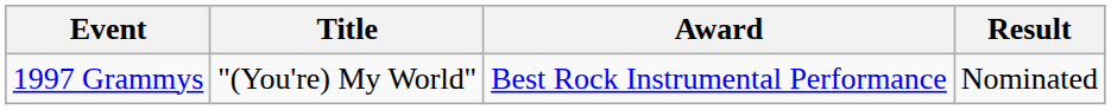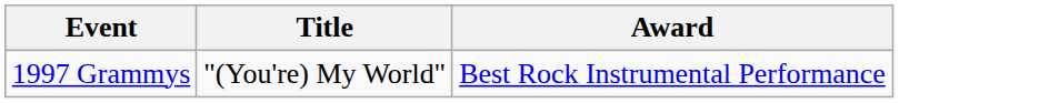- column: Result | Nominated
